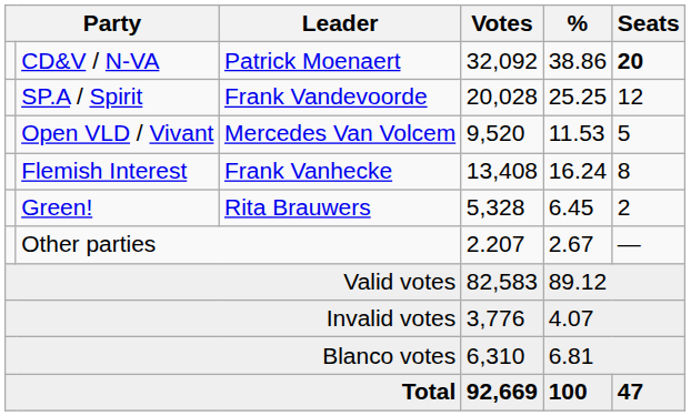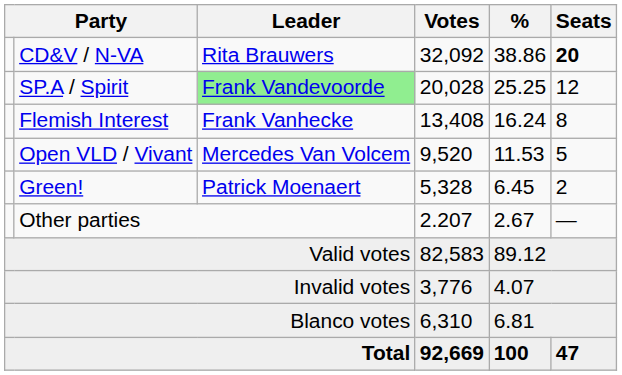CD&V / N-VA | Leader: Patrick Moenaert -> Rita Brauwers
SP.A / Spirit | Leader: no background -> lightgreen background
rows swapped: Flemish Interest <-> Open VLD / Vivant
Green! | Leader: Rita Brauwers -> Patrick Moenaert
